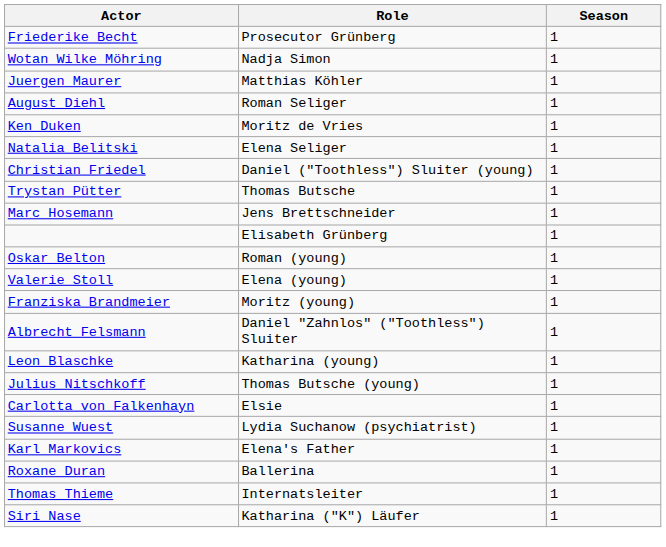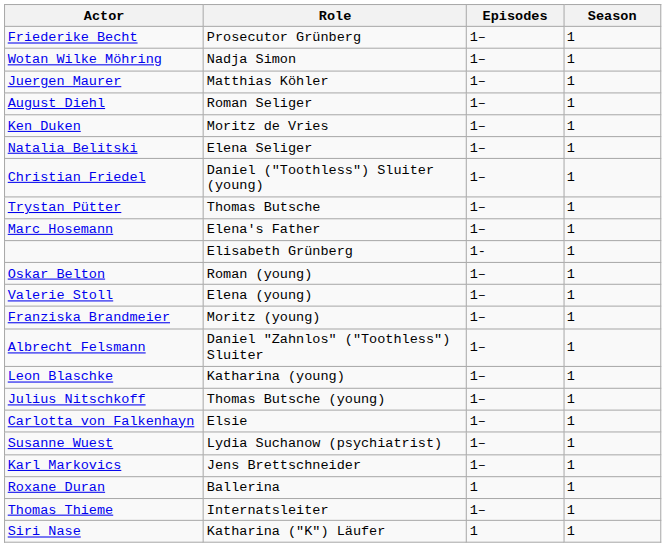+ column: Episodes | 1– | 1– | 1– | 1– | 1– | 1– | 1– | 1– | 1– | 1- | 1– | 1– | 1– | 1– | 1– | 1– | 1– | 1– | 1– | 1 | 1– | 1
Marc Hosemann | Role: Jens Brettschneider -> Elena's Father
Karl Markovics | Role: Elena's Father -> Jens Brettschneider
